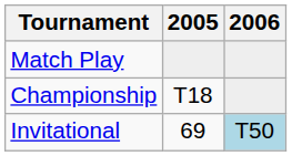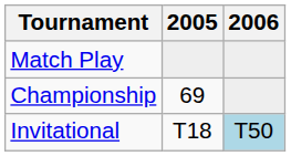Championship | 2005: T18 -> 69
Invitational | 2005: 69 -> T18
